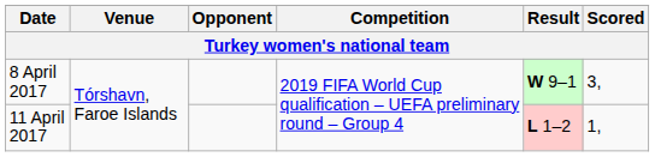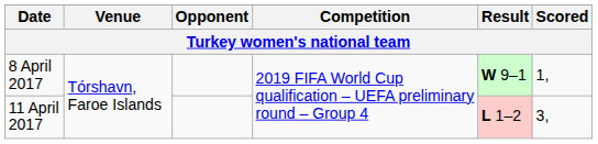8 April 2017 | Scored: 3, -> 1,
11 April 2017 | Scored: 1, -> 3,
